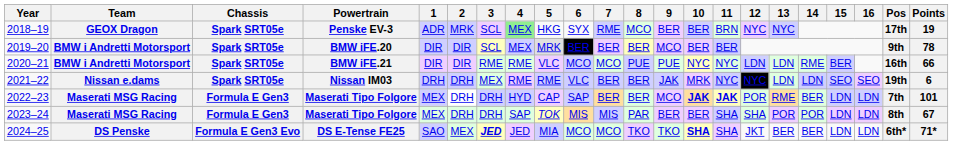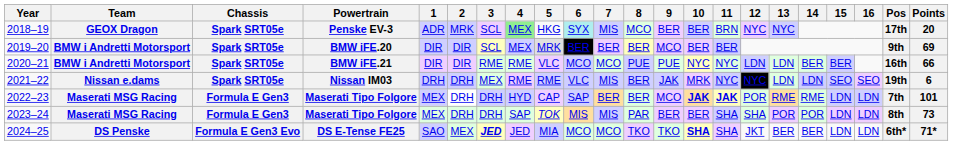2018–19 | 6: no background -> paleturquoise background
2018–19 | 7: RME -> MIS
2018–19 | Points: 19 -> 20
2019–20 | Points: 78 -> 69
2020–21 | 14: RME -> BER
2021–22 | 7: BER -> MIS
2022–23 | 14: BER -> RME
2023–24 | Points: 67 -> 73
